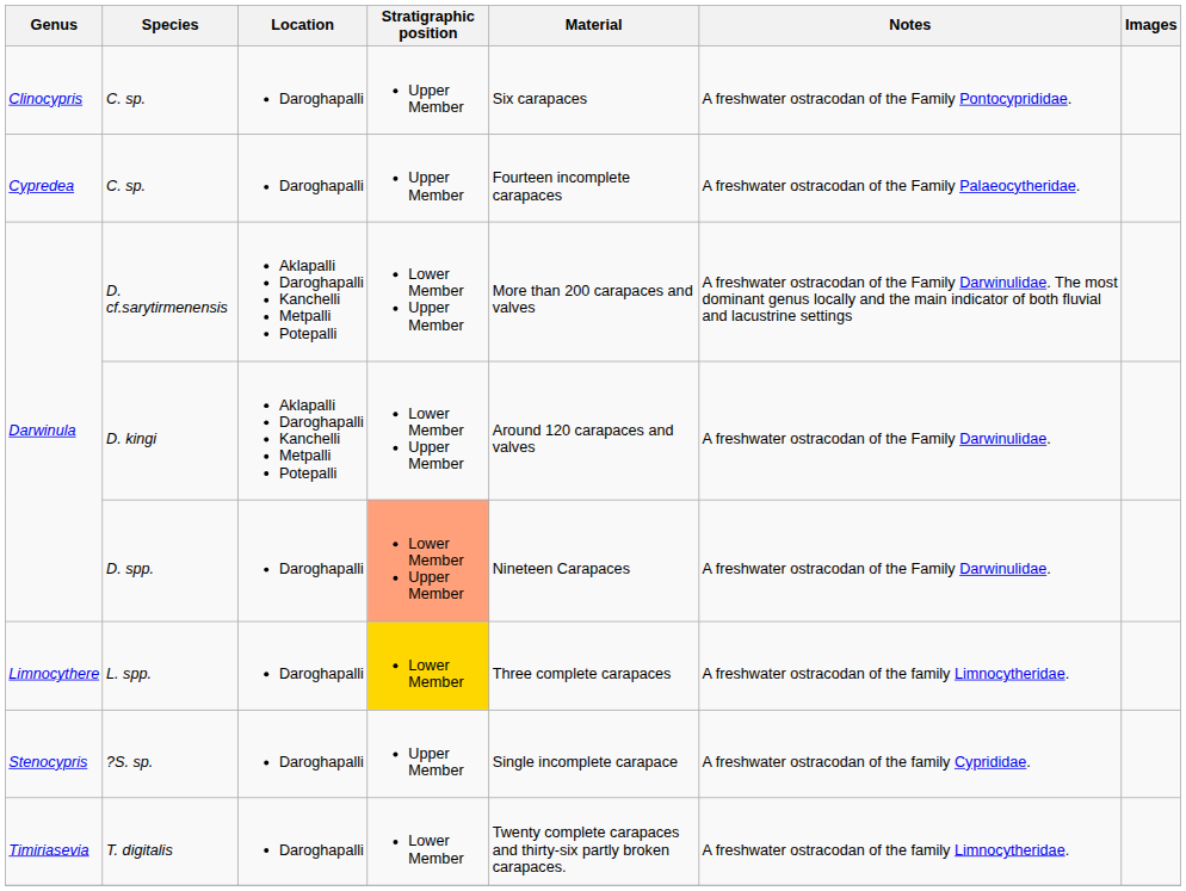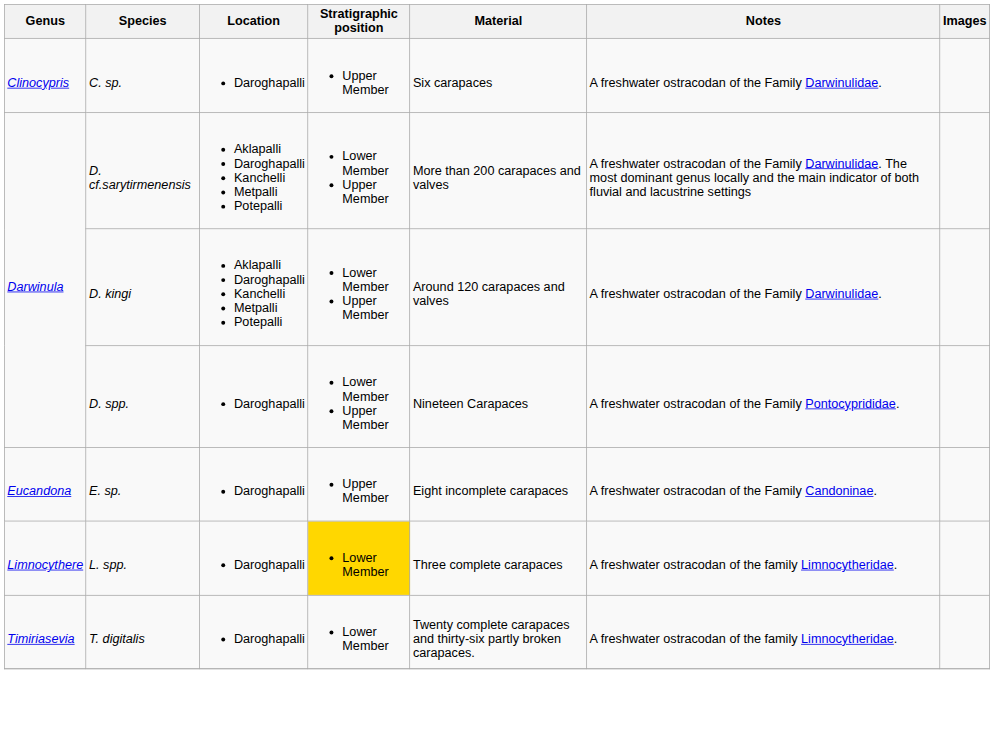Clinocypris / C. sp. | Notes: A freshwater ostracodan of the Family Pontocyprididae. -> A freshwater ostracodan of the Family Darwinulidae.
- row: Cypredea | C. sp. | Daroghapalli | Upper Member | Fourteen incomplete carapaces | A freshwater ostracodan of the Family Palaeocytheridae.
D. spp. | Stratigraphic position: lightsalmon background -> no background
D. spp. | Notes: A freshwater ostracodan of the Family Darwinulidae. -> A freshwater ostracodan of the Family Pontocyprididae.
+ row: Eucandona | E. sp. | Daroghapalli | Upper Member | Eight incomplete carapaces | A freshwater ostracodan of the Family Candoninae.
- row: Stenocypris | ?S. sp. | Daroghapalli | Upper Member | Single incomplete carapace | A freshwater ostracodan of the family Cyprididae.
